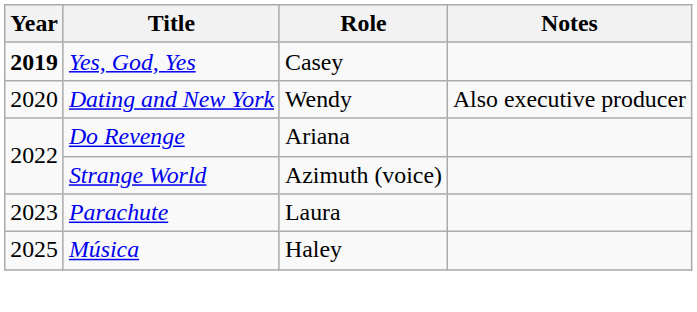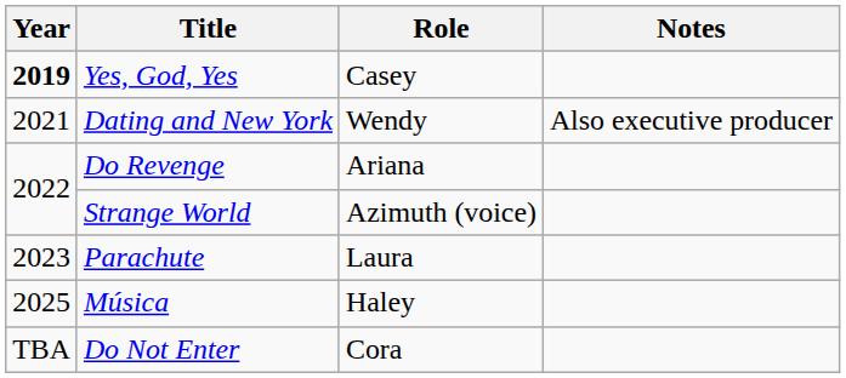Dating and New York | Year: 2020 -> 2021
+ row: TBA | Do Not Enter | Cora
